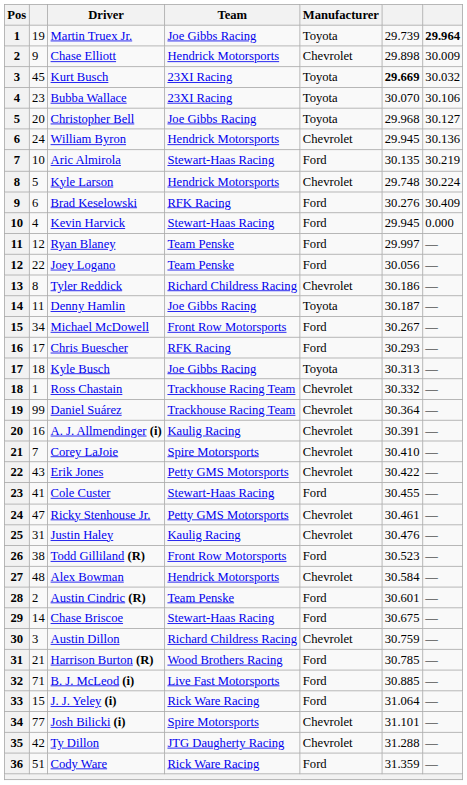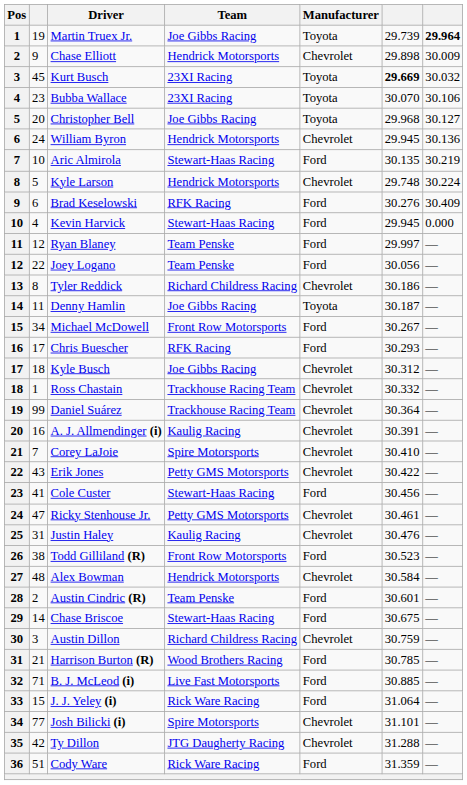Kyle Busch | Manufacturer: Toyota -> Chevrolet
Kyle Busch | column 6: 30.313 -> 30.312
Cole Custer | column 6: 30.455 -> 30.456
